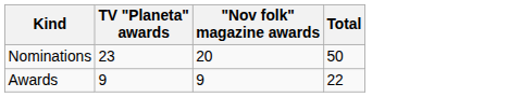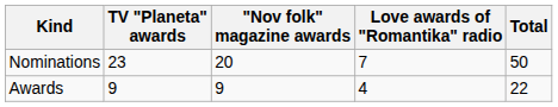+ column: Love awards of "Romantika" radio | 7 | 4
